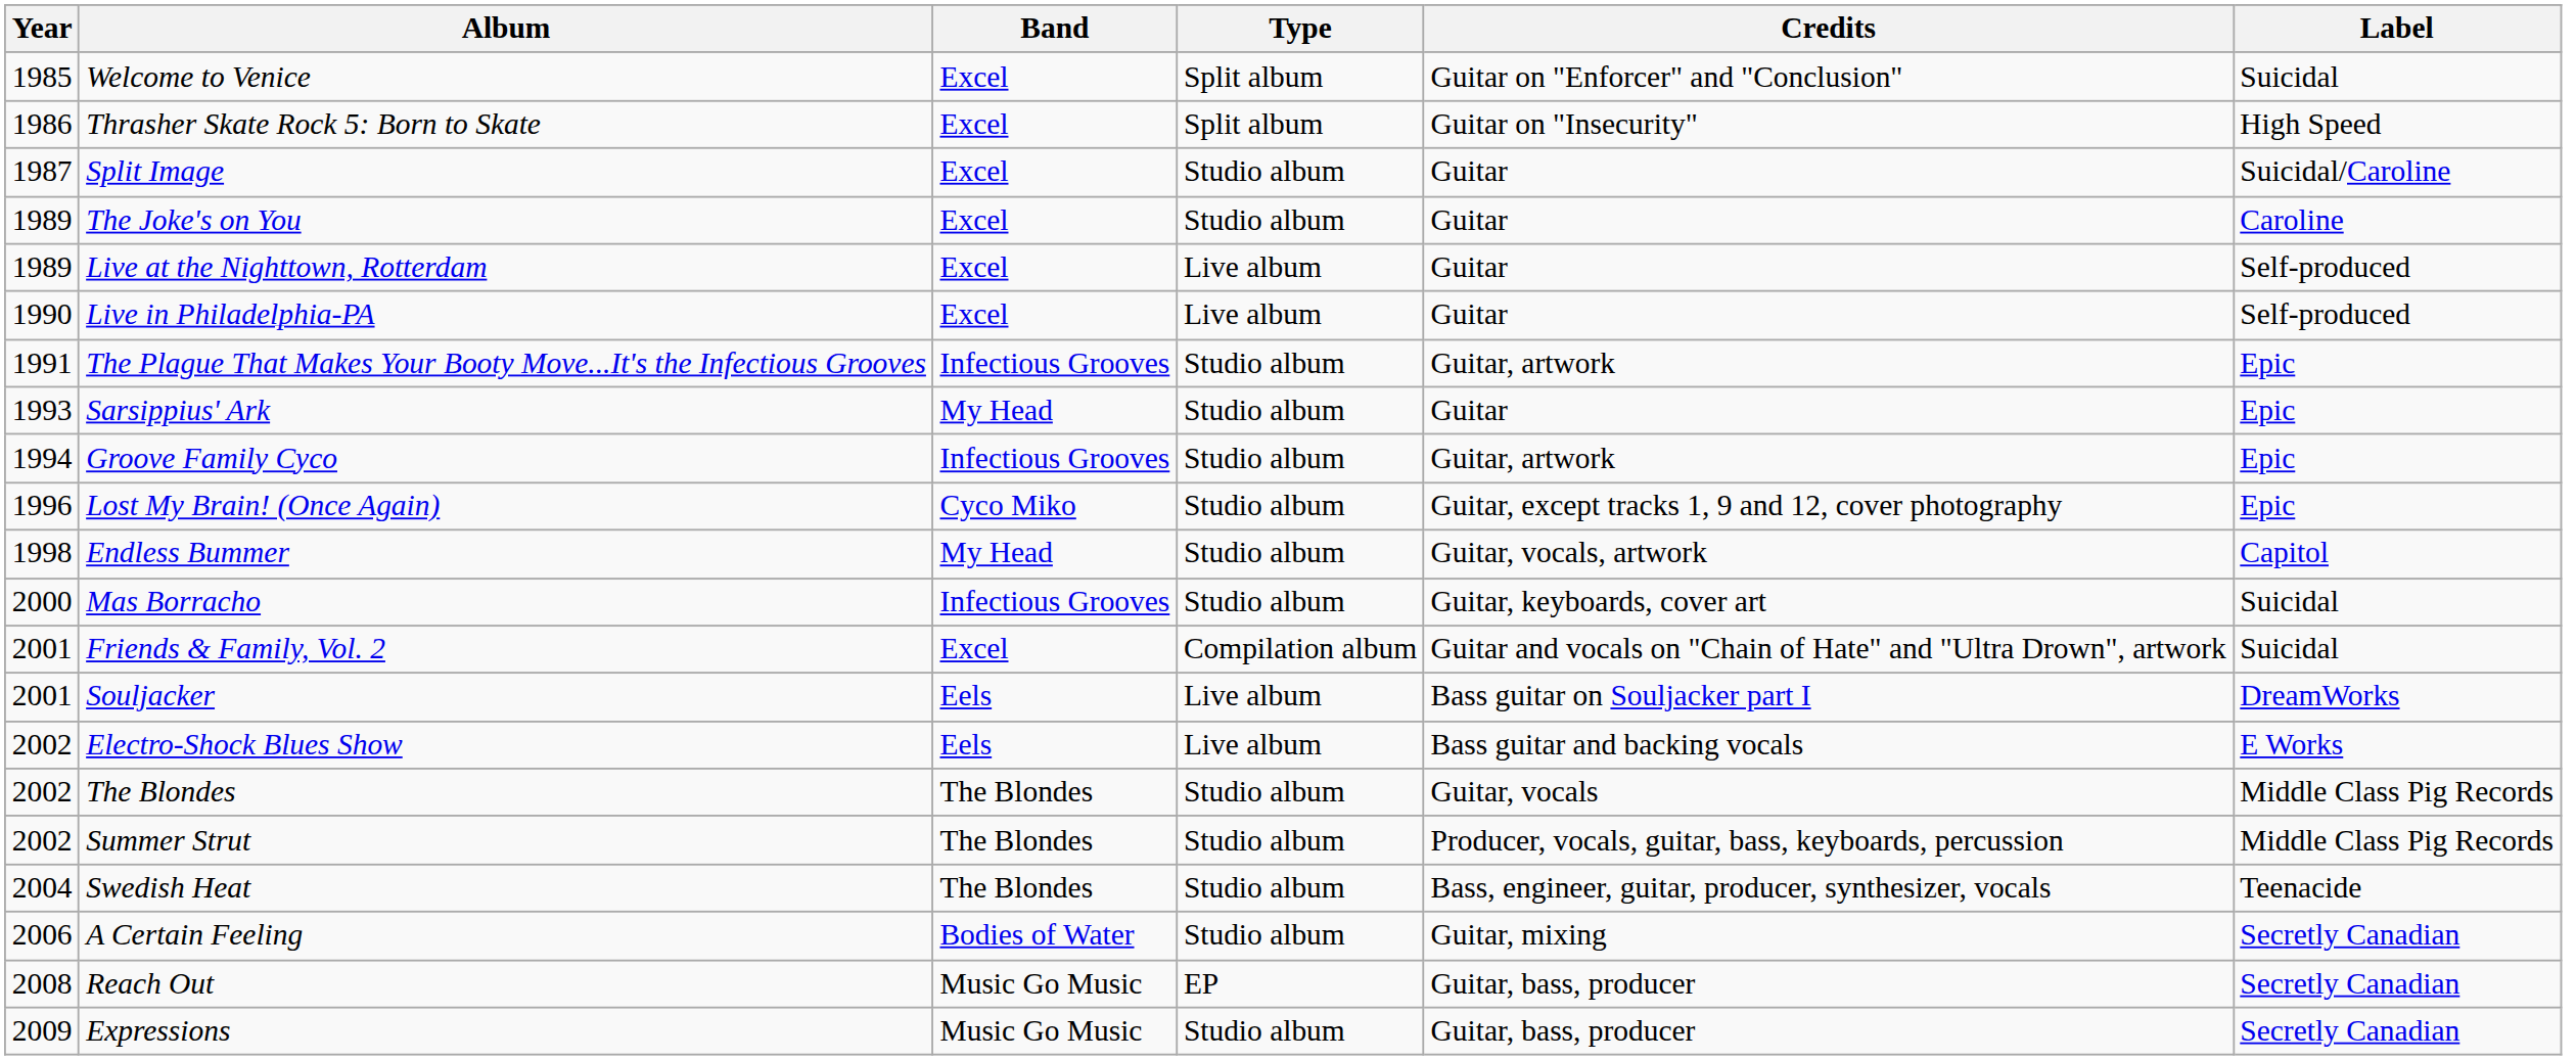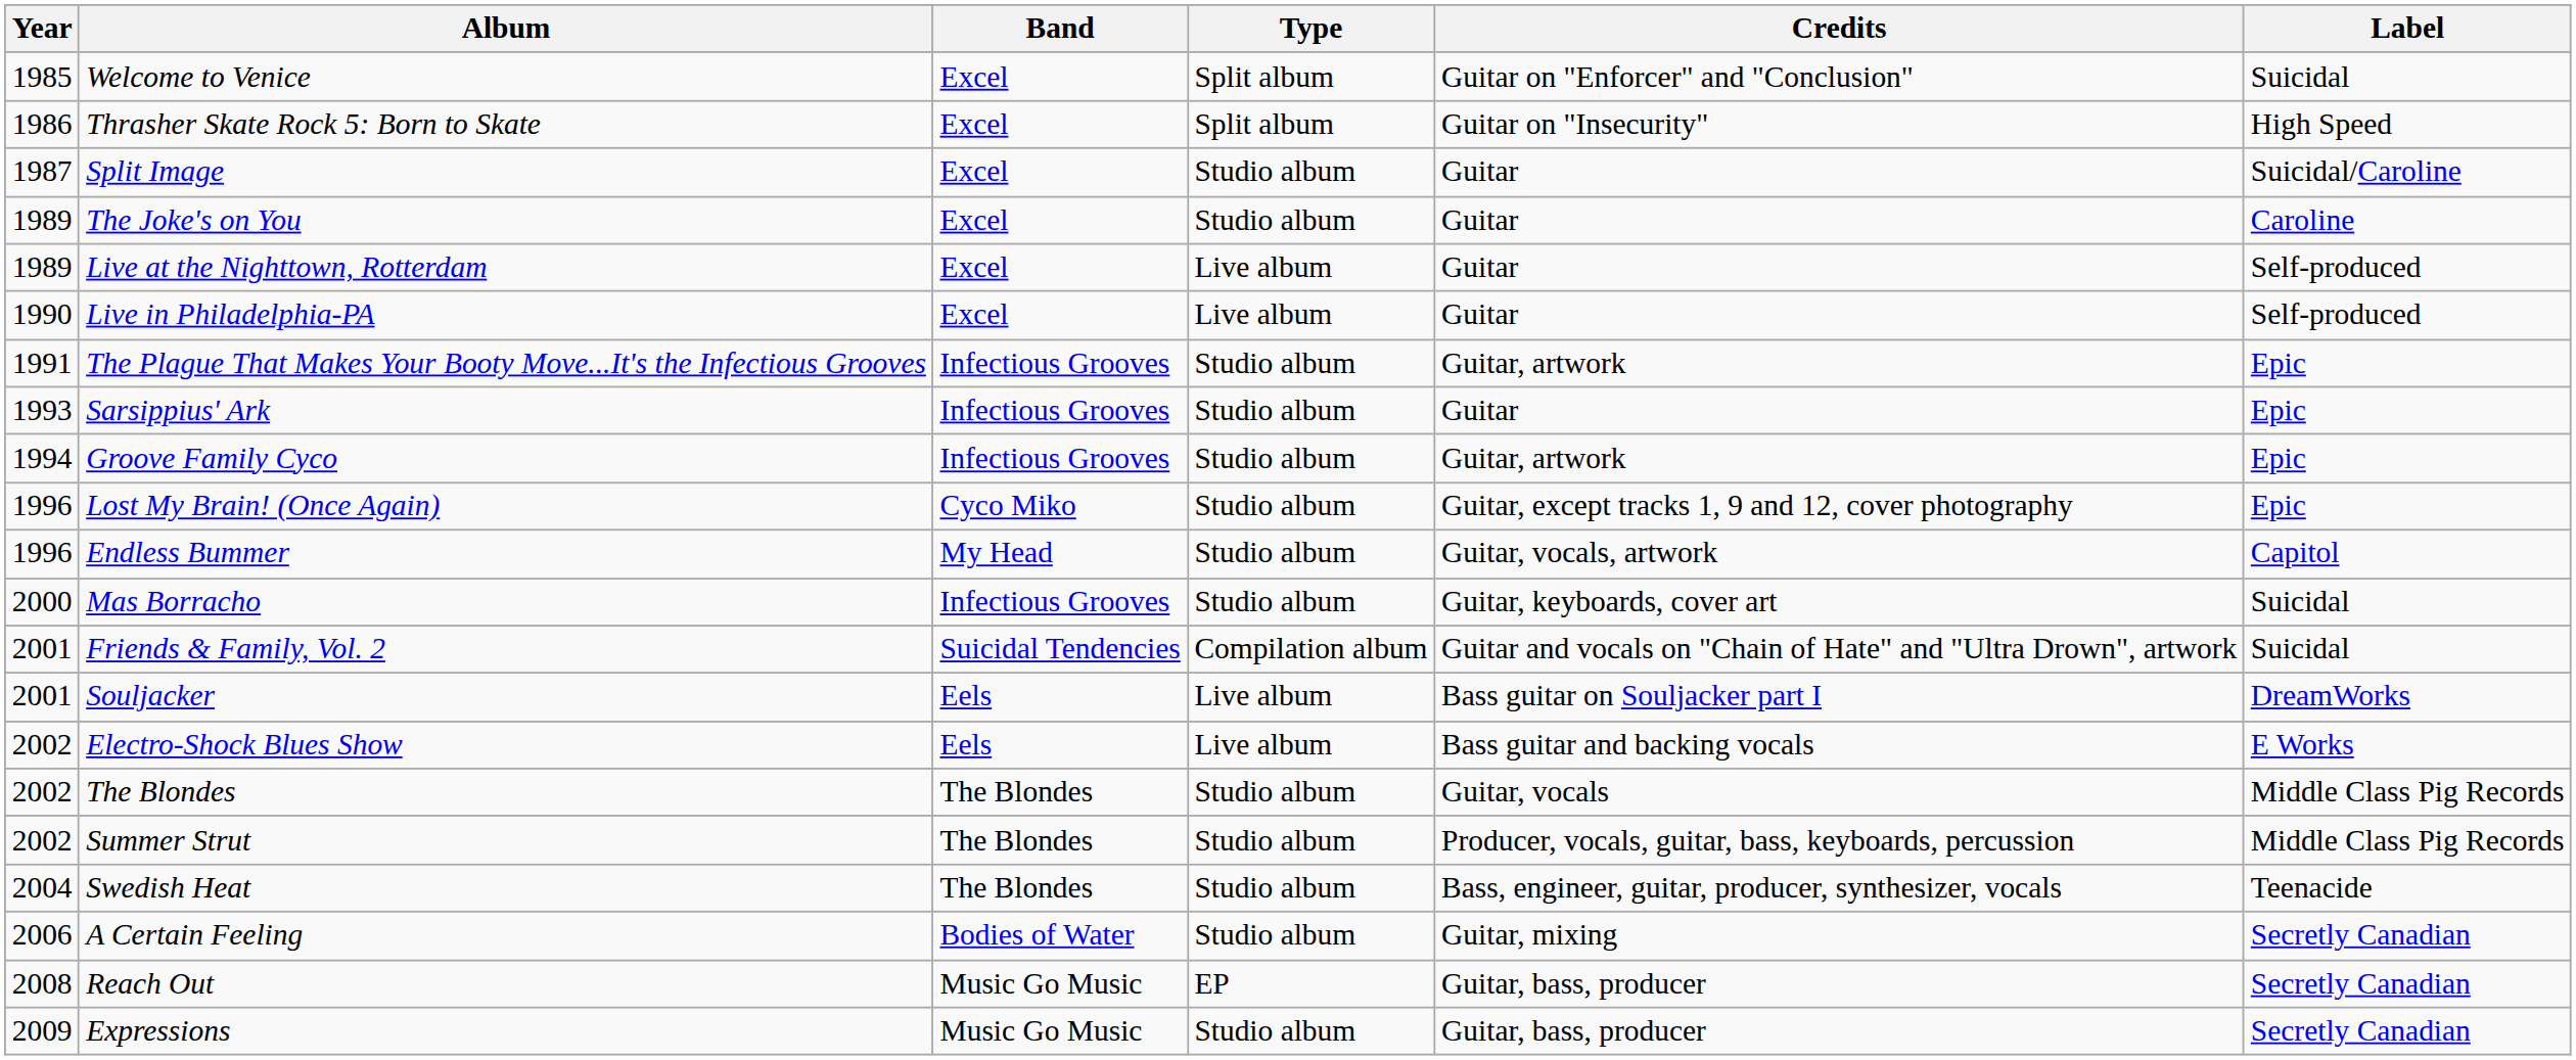Sarsippius' Ark | Band: My Head -> Infectious Grooves
Endless Bummer | Year: 1998 -> 1996
Friends & Family, Vol. 2 | Band: Excel -> Suicidal Tendencies
